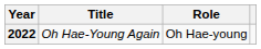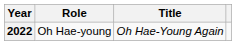columns swapped: Title <-> Role
